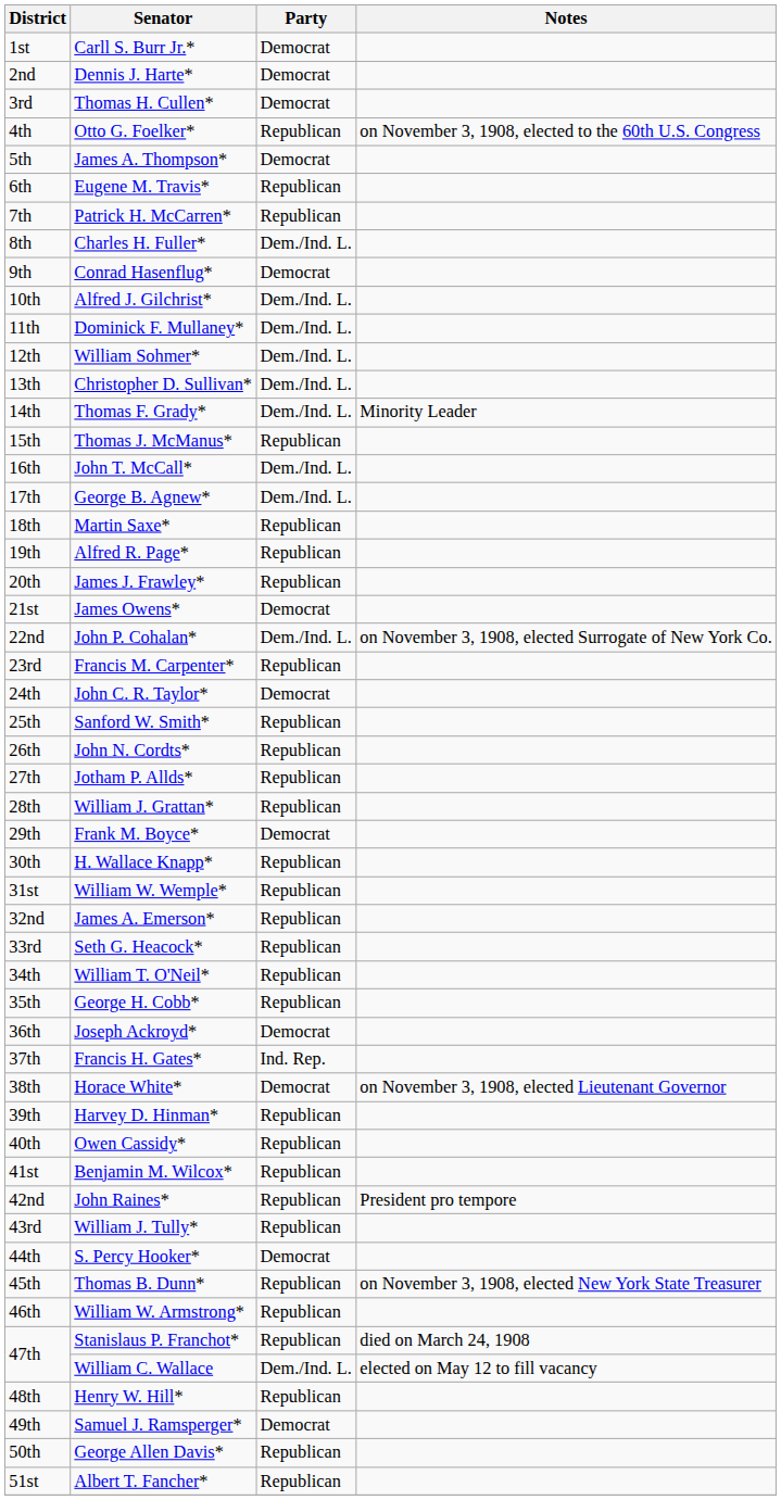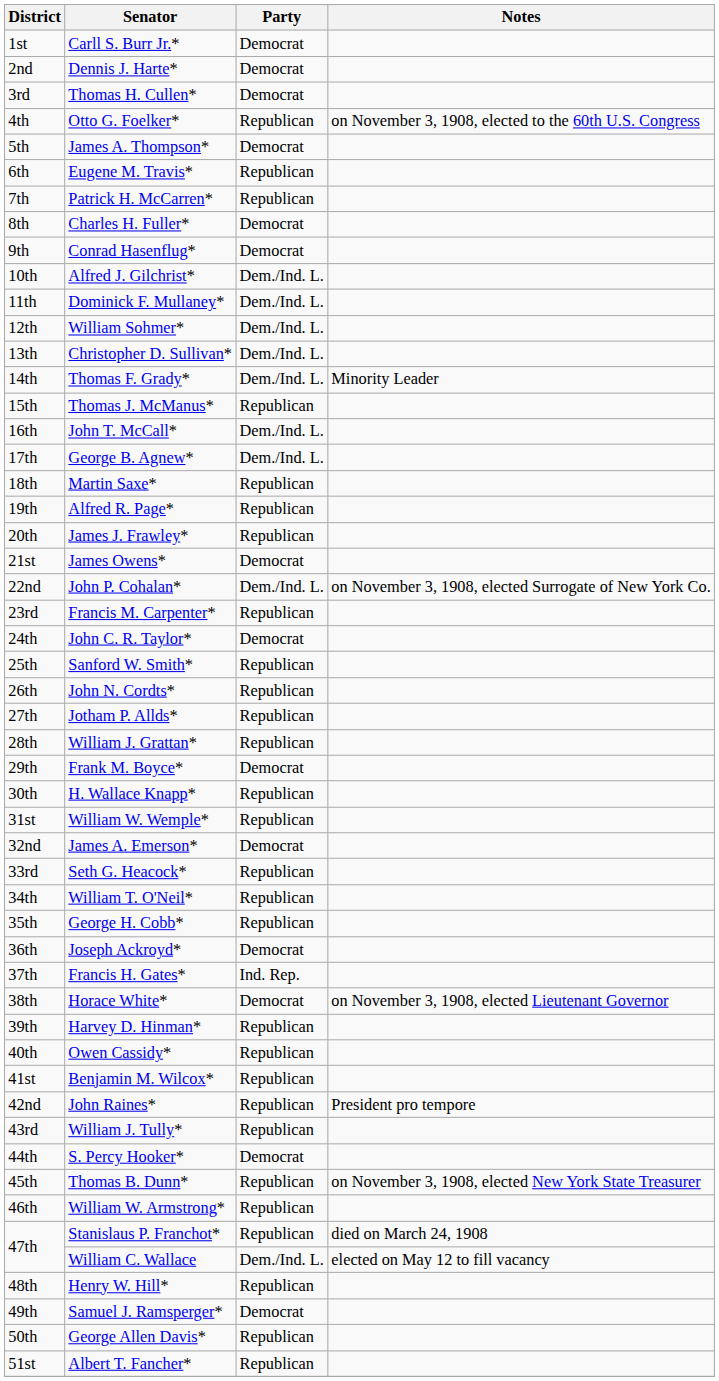Charles H. Fuller* | Party: Dem./Ind. L. -> Democrat
James A. Emerson* | Party: Republican -> Democrat
